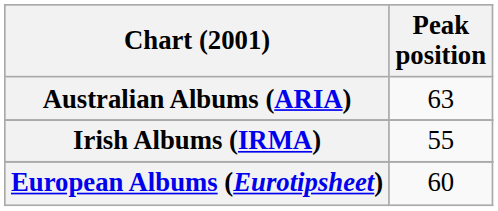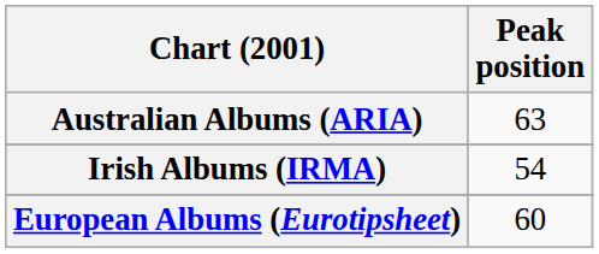Irish Albums (IRMA) | Peak position: 55 -> 54
